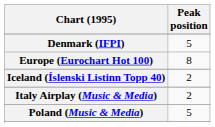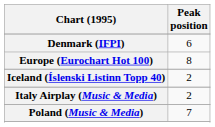Denmark (IFPI) | Peak position: 5 -> 6
Poland (Music & Media) | Peak position: 5 -> 7
